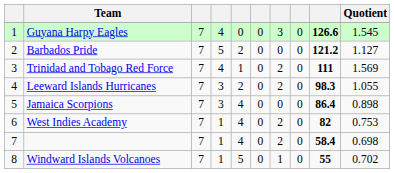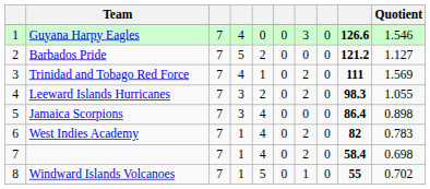Guyana Harpy Eagles | Quotient: 1.545 -> 1.546
West Indies Academy | Quotient: 0.753 -> 0.783
